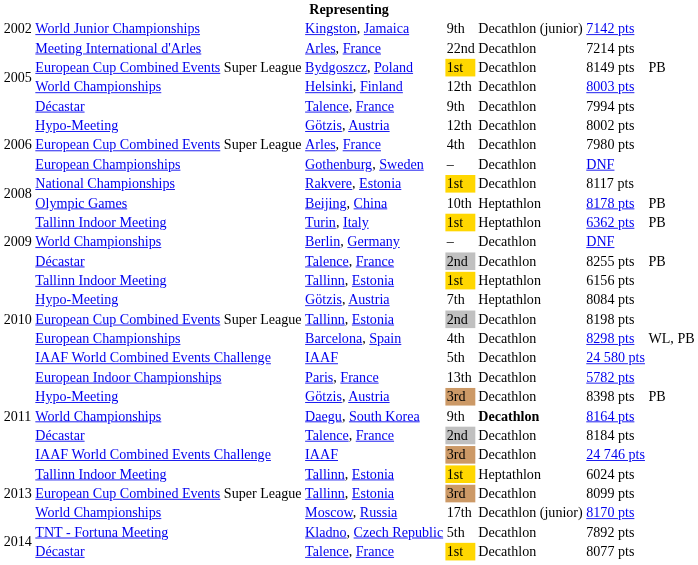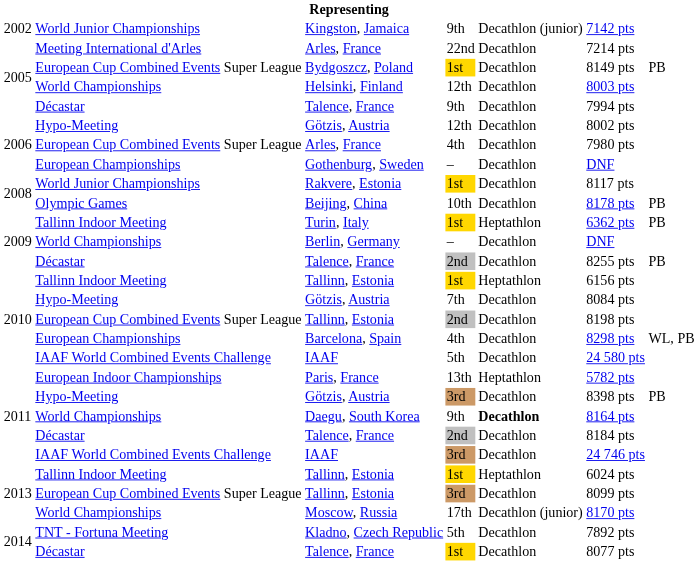Rakvere, Estonia | column 2: National Championships -> World Junior Championships
Beijing, China | column 5: Heptathlon -> Decathlon
Götzis, Austria / 7th | column 5: Heptathlon -> Decathlon
Paris, France | column 5: Decathlon -> Heptathlon
